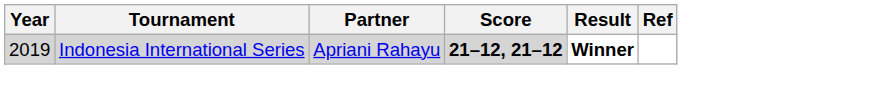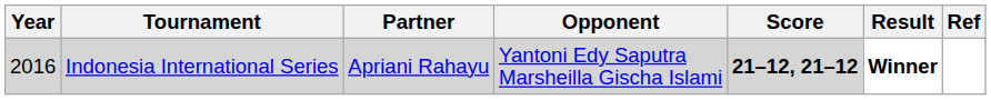+ column: Opponent | Yantoni Edy Saputra Marsheilla Gischa Islami
Indonesia International Series | Year: 2019 -> 2016
